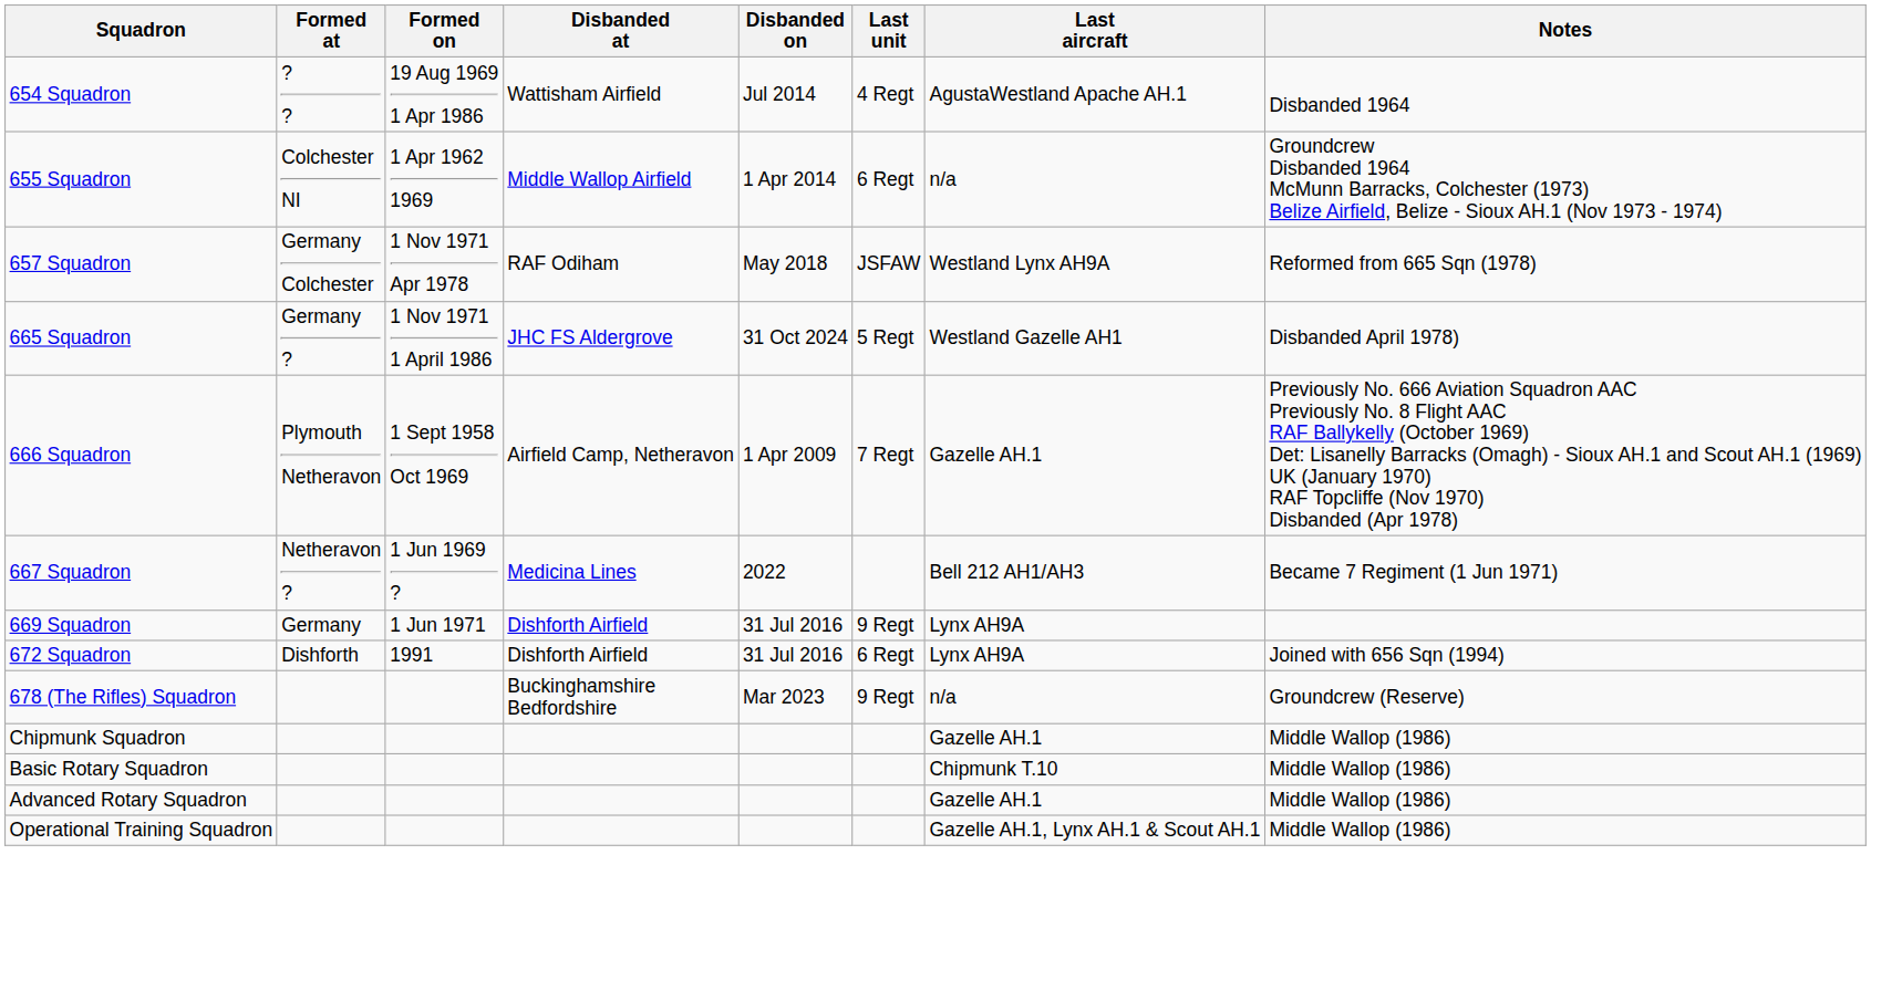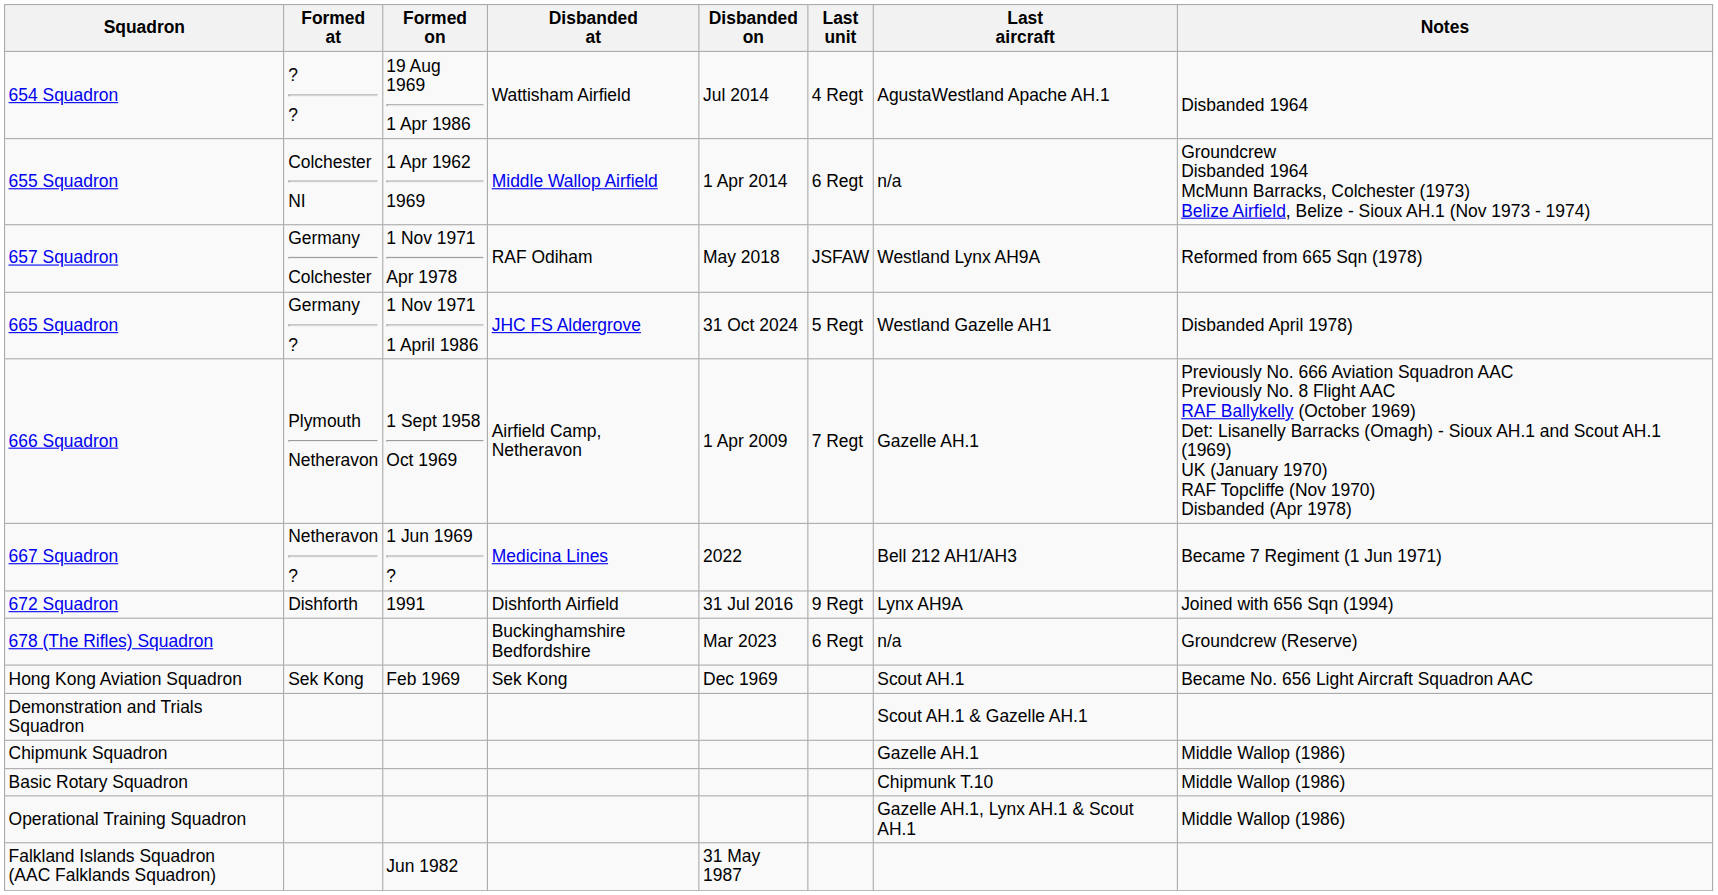- row: 669 Squadron | Germany | 1 Jun 1971 | Dishforth Airfield | 31 Jul 2016 | 9 Regt | Lynx AH9A
672 Squadron | Last unit: 6 Regt -> 9 Regt
678 (The Rifles) Squadron | Last unit: 9 Regt -> 6 Regt
+ row: Hong Kong Aviation Squadron | Sek Kong | Feb 1969 | Sek Kong | Dec 1969 | Scout AH.1 | Became No. 656 Light Aircraft Squadron AAC
+ row: Demonstration and Trials Squadron | Scout AH.1 & Gazelle AH.1
- row: Advanced Rotary Squadron | Gazelle AH.1 | Middle Wallop (1986)
+ row: Falkland Islands Squadron (AAC Falklands Squadron) | Jun 1982 | 31 May 1987
